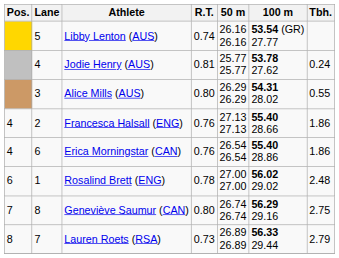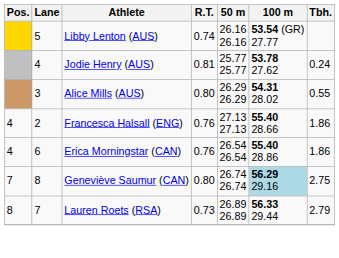- row: 6 | 1 | Rosalind Brett (ENG) | 0.78 | 27.00 27.00 | 56.02 29.02 | 2.48
Geneviève Saumur (CAN) | 100 m: no background -> lightblue background
